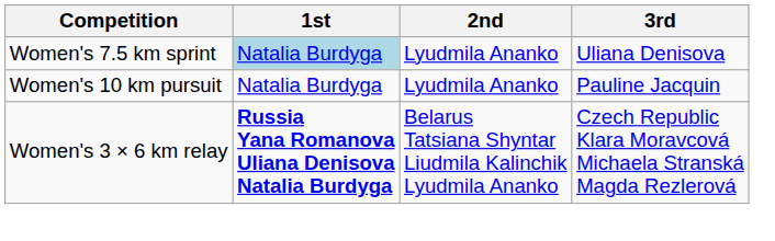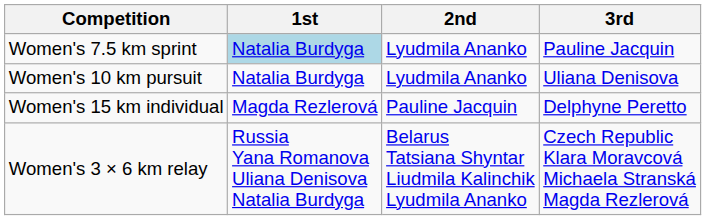Women's 7.5 km sprint | 3rd: Uliana Denisova -> Pauline Jacquin
Women's 10 km pursuit | 3rd: Pauline Jacquin -> Uliana Denisova
+ row: Women's 15 km individual | Magda Rezlerová | Pauline Jacquin | Delphyne Peretto
Women's 3 × 6 km relay | 1st: bold -> normal
